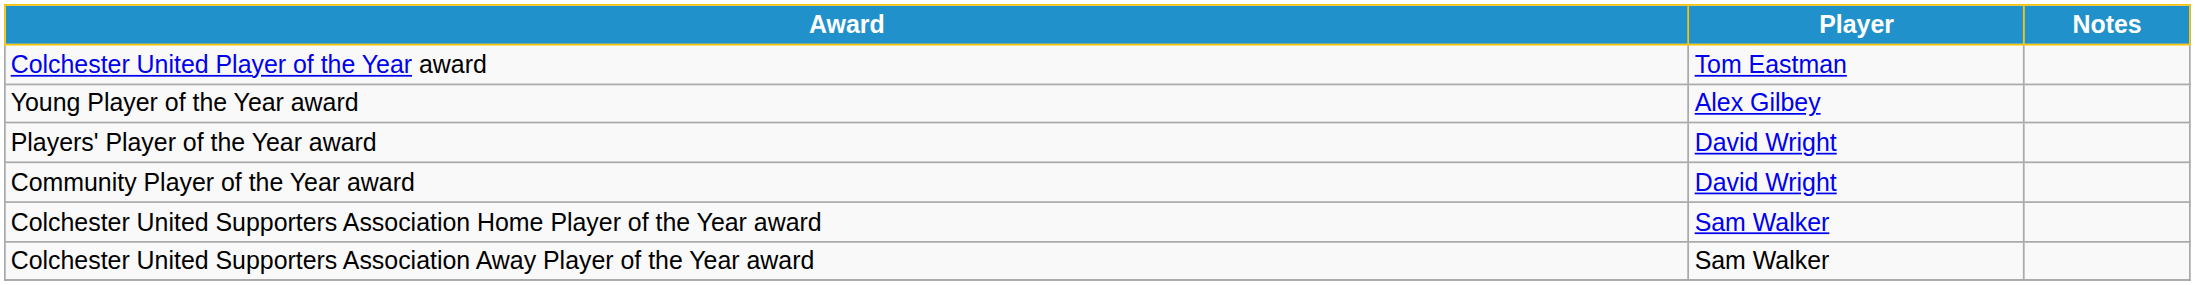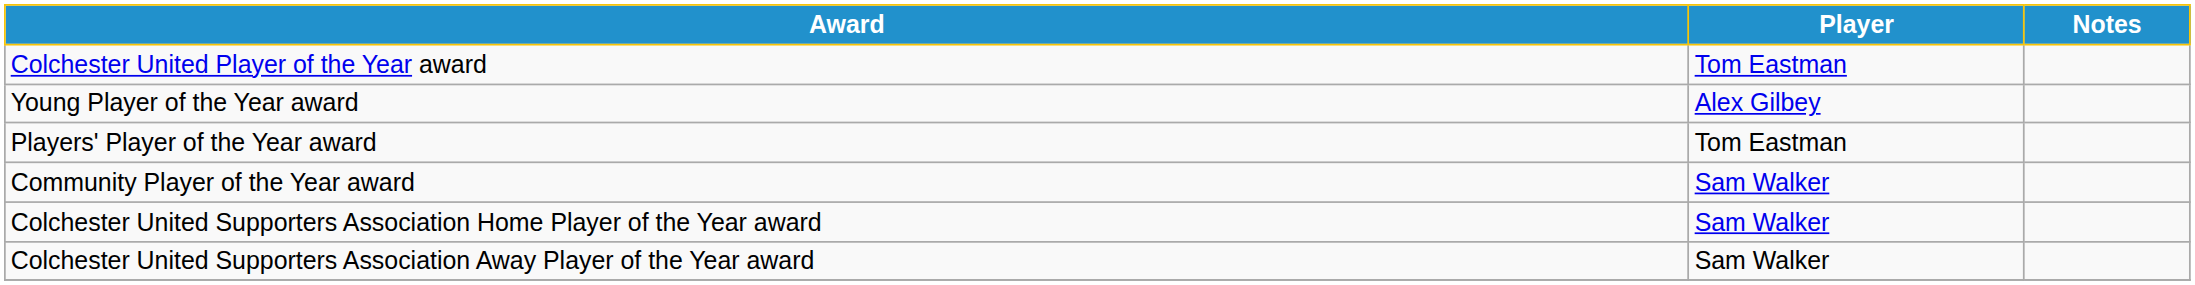Players' Player of the Year award | Player: David Wright -> Tom Eastman
Community Player of the Year award | Player: David Wright -> Sam Walker
